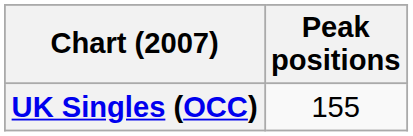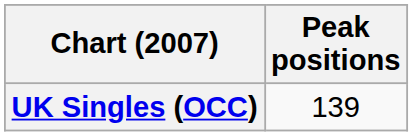UK Singles (OCC) | Peak positions: 155 -> 139
